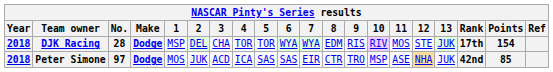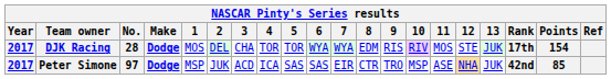DJK Racing | Year: 2018 -> 2017
DJK Racing | 1: MSP -> MOS
Peter Simone | Year: 2018 -> 2017
Peter Simone | 1: MOS -> MSP
